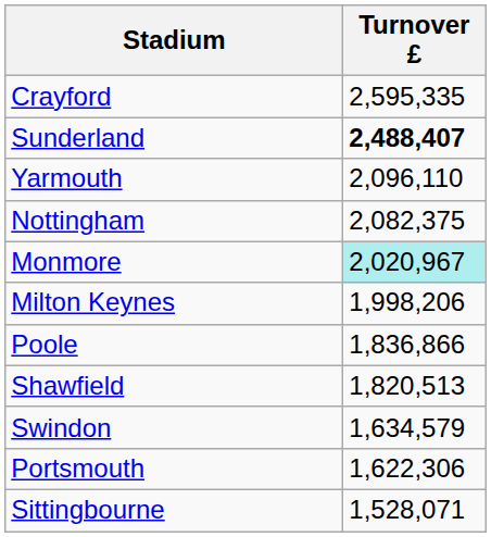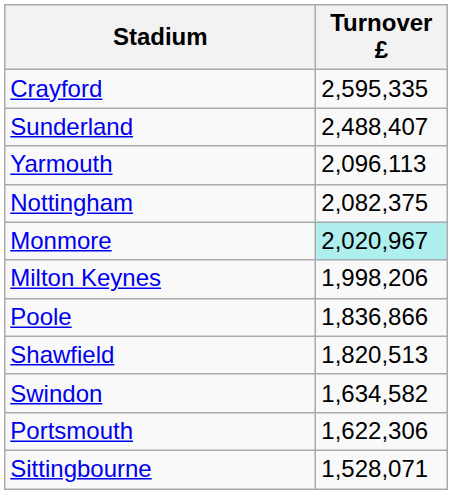Sunderland | Turnover £: bold -> normal
Yarmouth | Turnover £: 2,096,110 -> 2,096,113
Swindon | Turnover £: 1,634,579 -> 1,634,582
